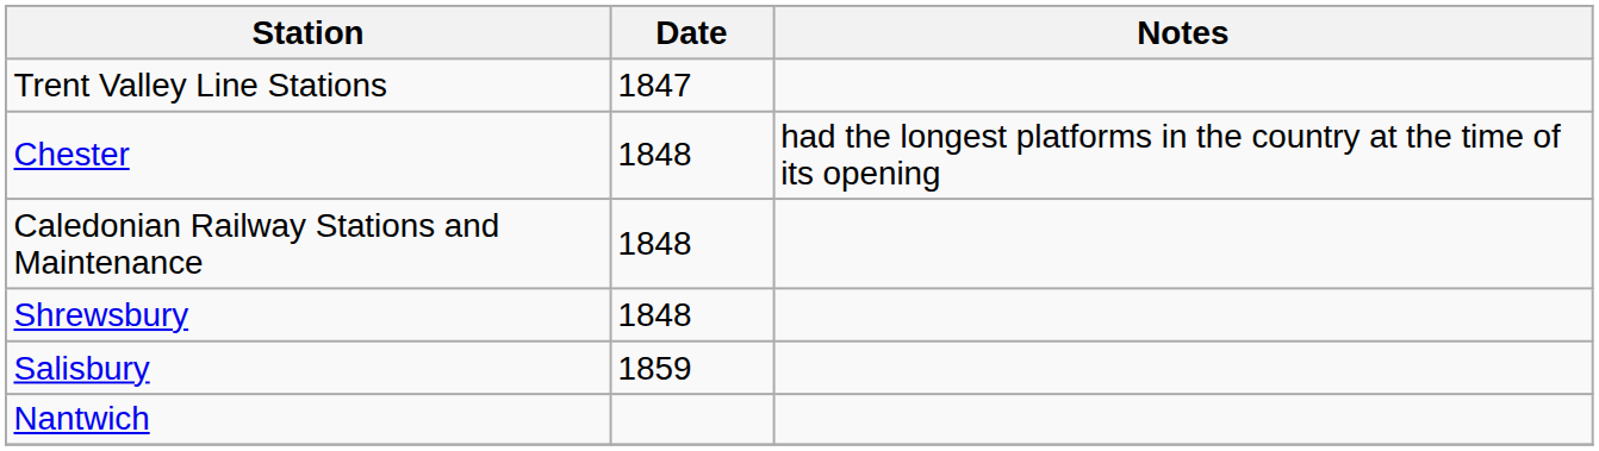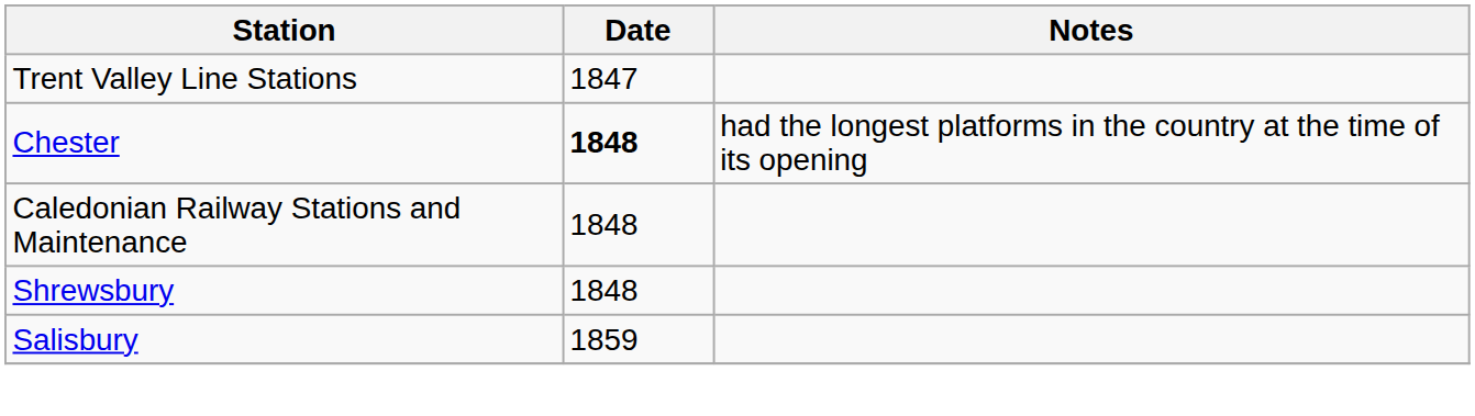Chester | Date: normal -> bold
- row: Nantwich
